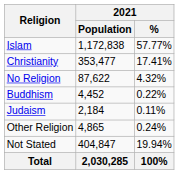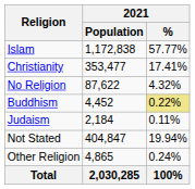Buddhism | 2021 / %: no background -> khaki background
rows swapped: Other Religion <-> Not Stated
